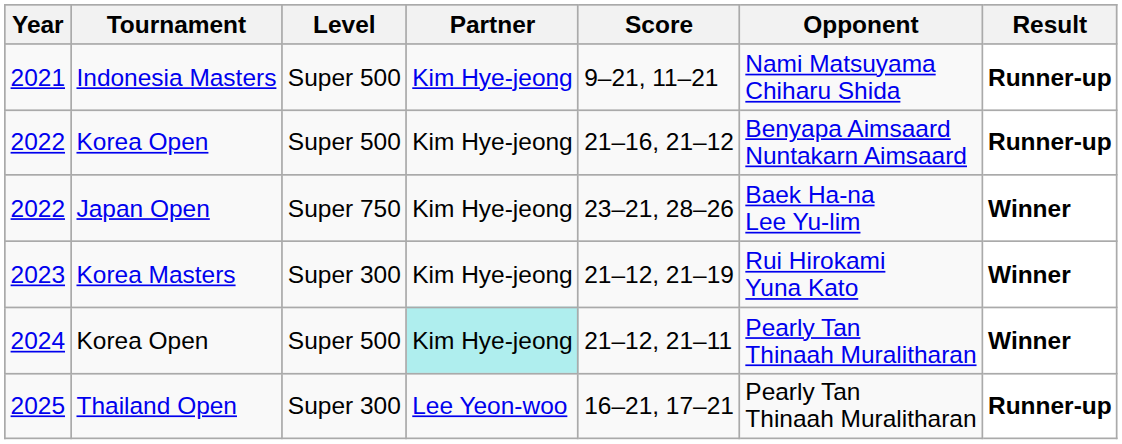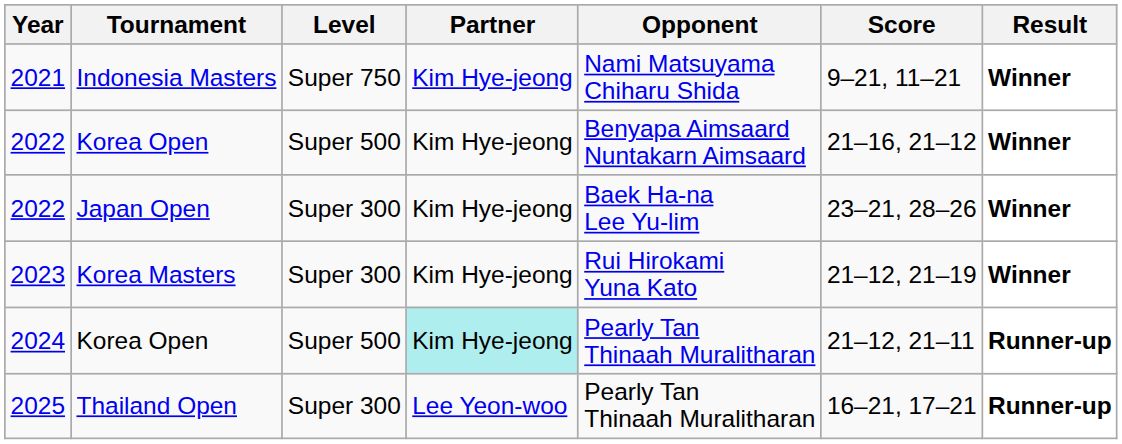columns swapped: Opponent <-> Score
2021 | Level: Super 500 -> Super 750
2021 | Result: Runner-up -> Winner
2022 / Korea Open | Result: Runner-up -> Winner
2022 / Japan Open | Level: Super 750 -> Super 300
2024 | Result: Winner -> Runner-up
